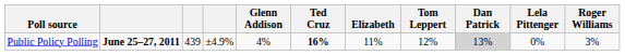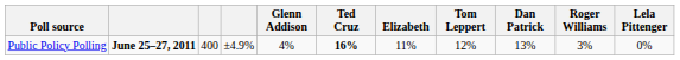columns swapped: Lela Pittenger <-> Roger Williams
Public Policy Polling | column 3: 439 -> 400
Public Policy Polling | Dan Patrick: lightgrey background -> no background
